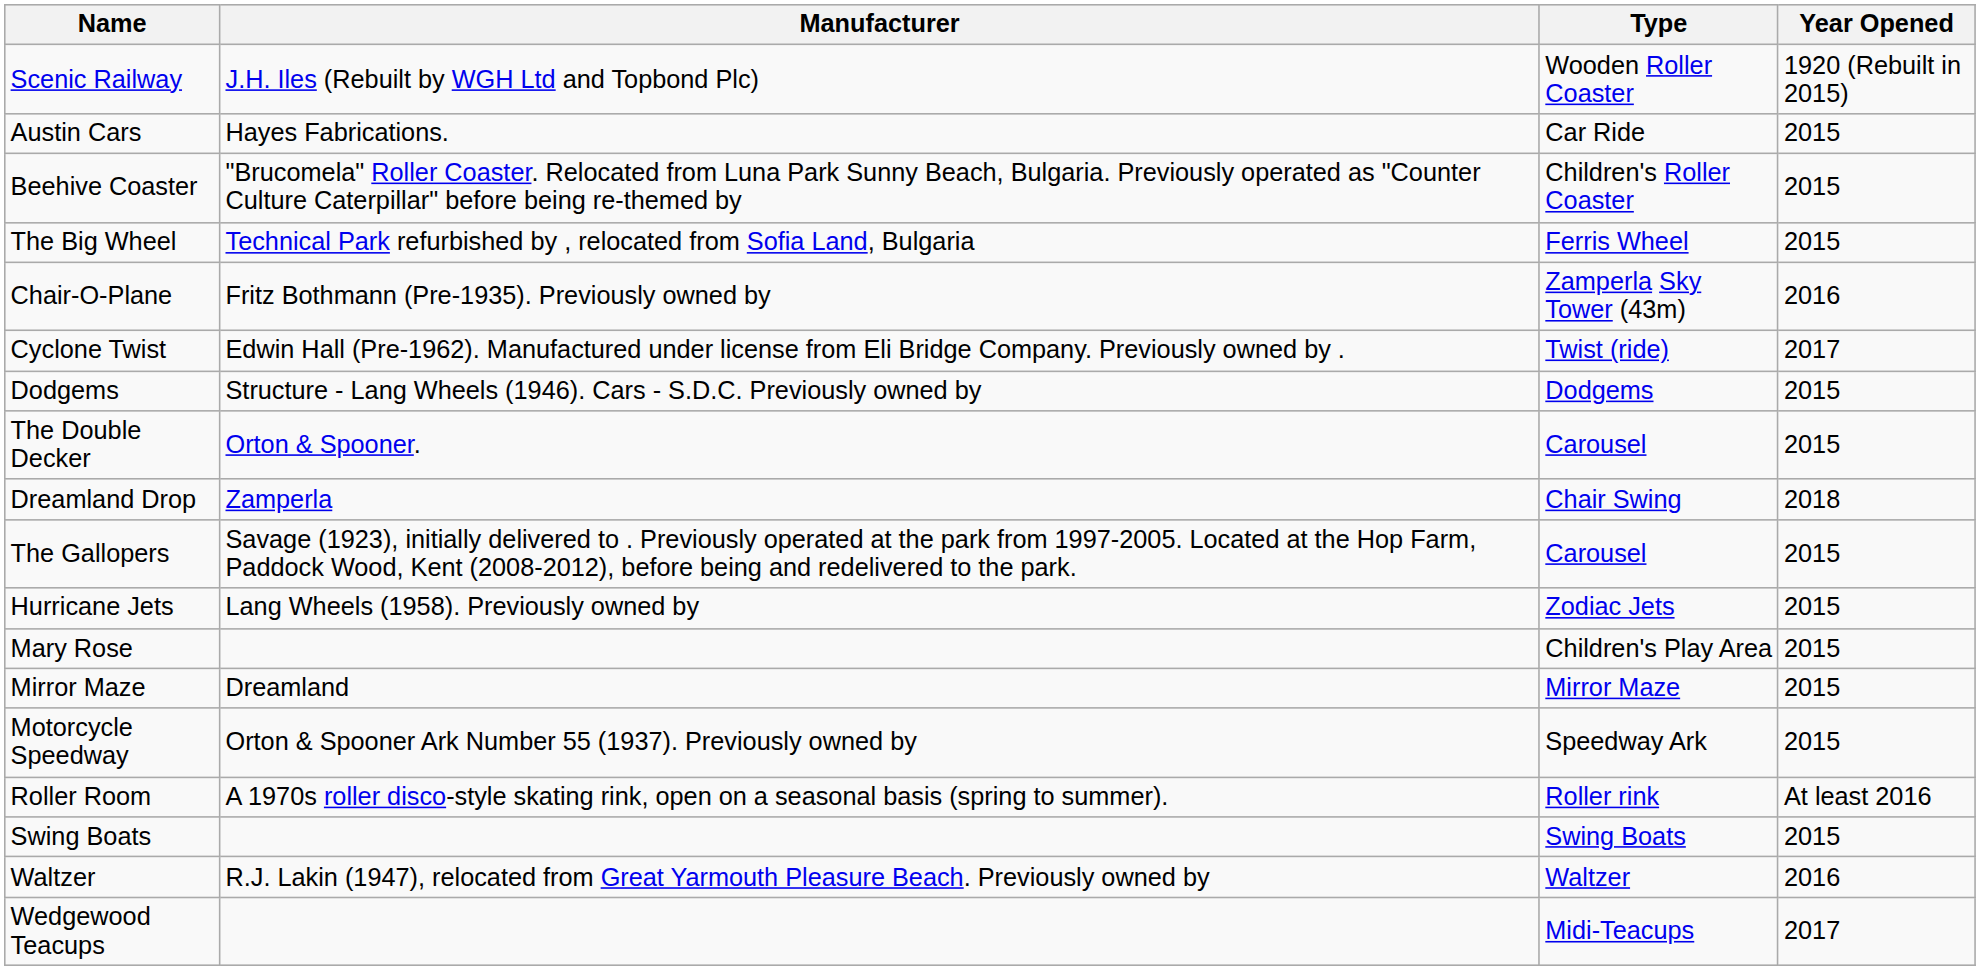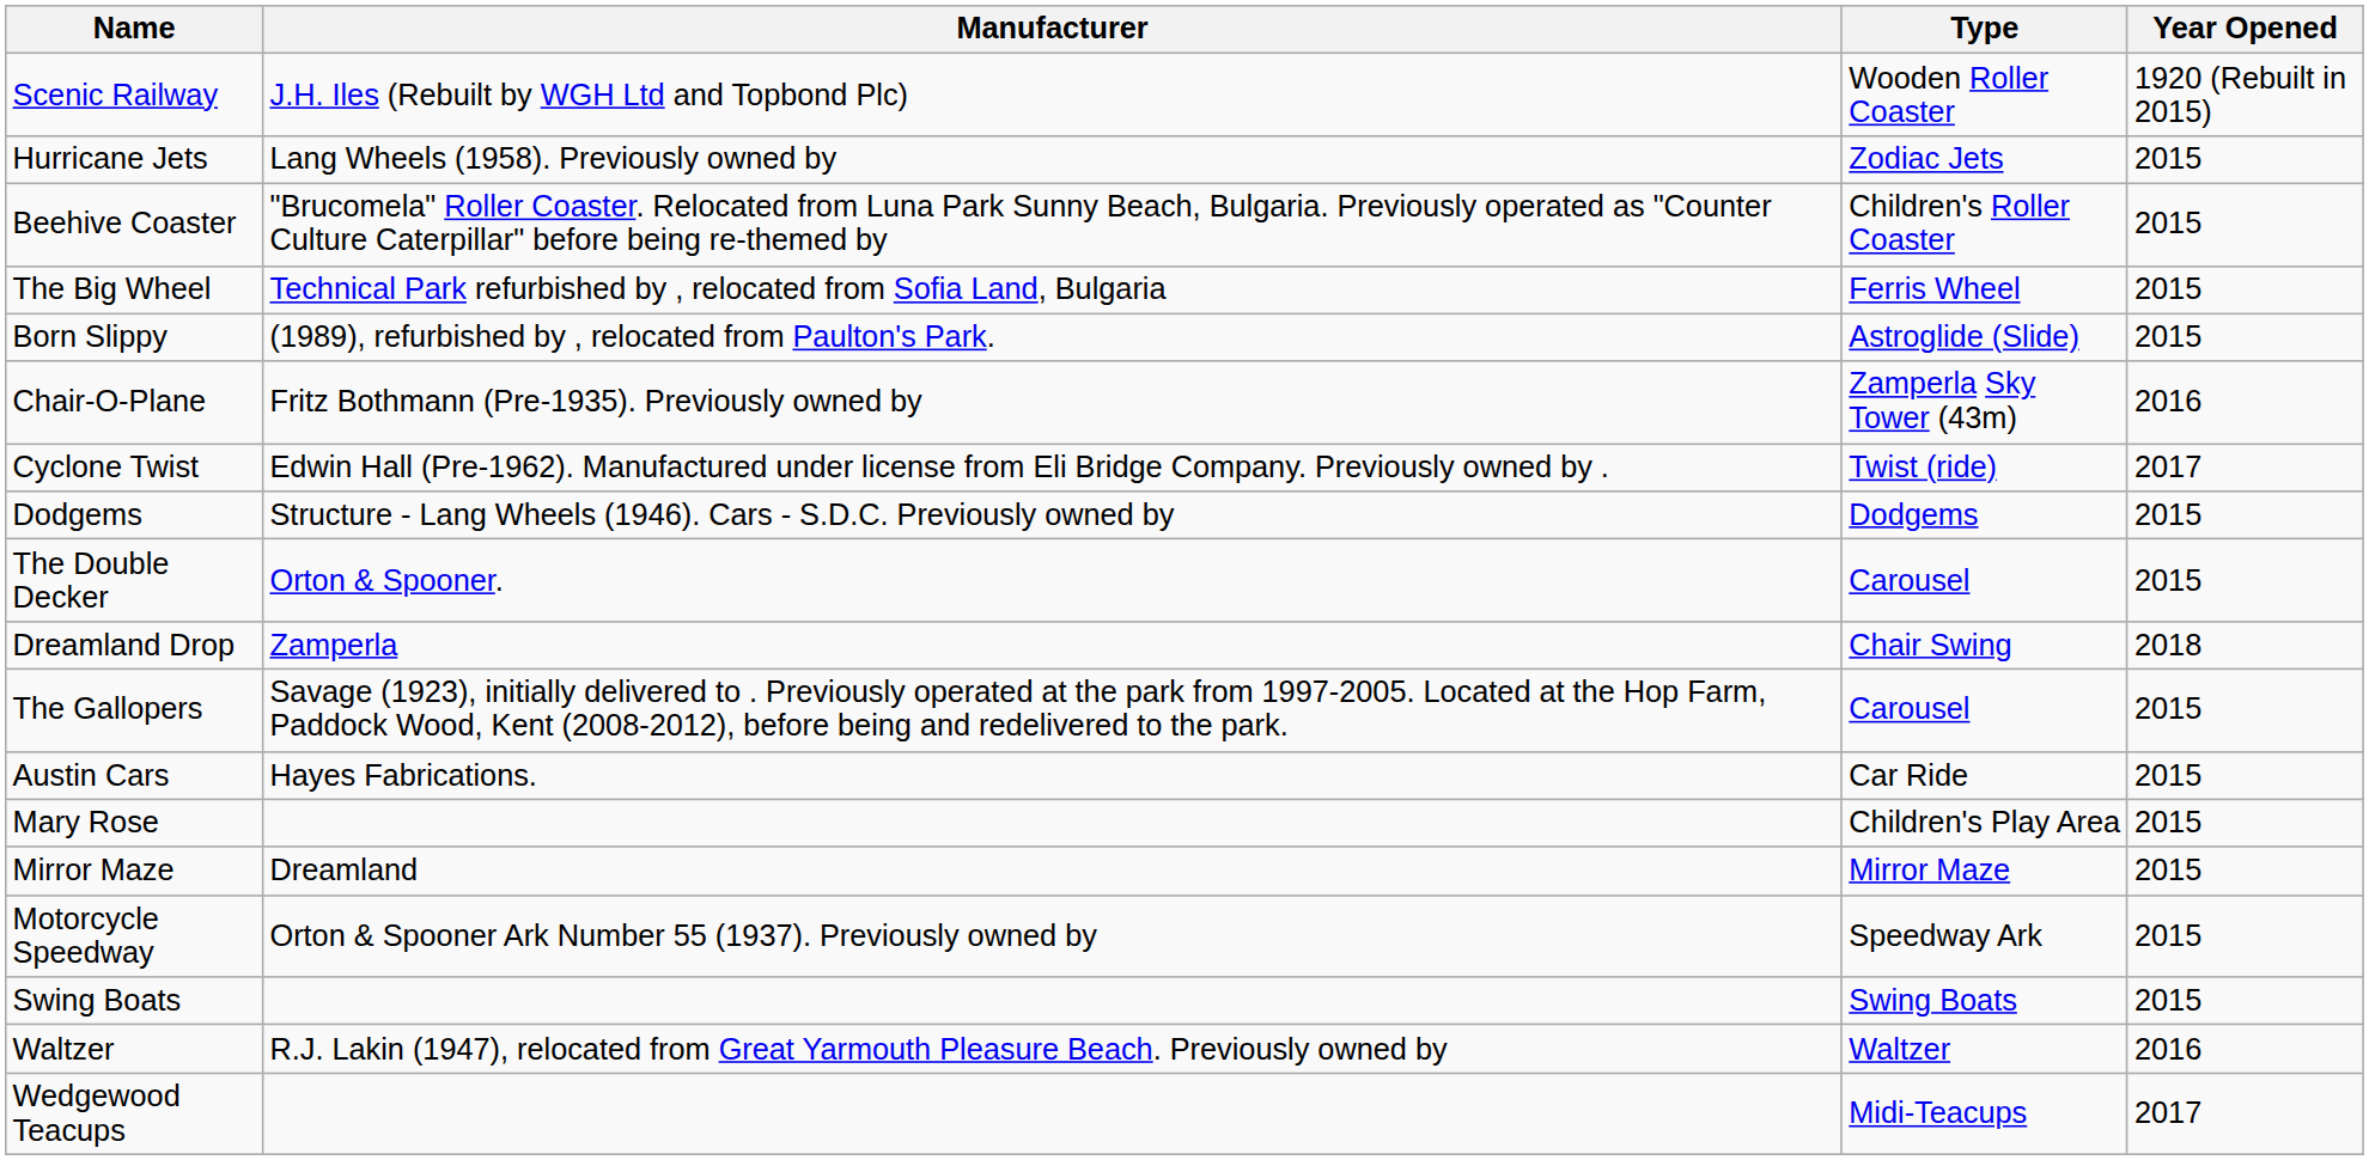rows swapped: Austin Cars <-> Hurricane Jets
+ row: Born Slippy | (1989), refurbished by , relocated from Paulton's Park. | Astroglide (Slide) | 2015
- row: Roller Room | A 1970s roller disco-style skating rink, open on a seasonal basis (spring to summer). | Roller rink | At least 2016
